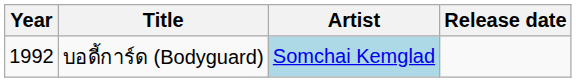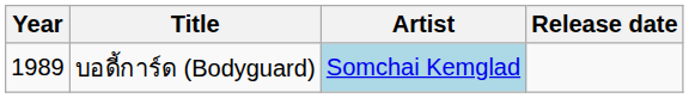บอดี้การ์ด (Bodyguard) | Year: 1992 -> 1989
